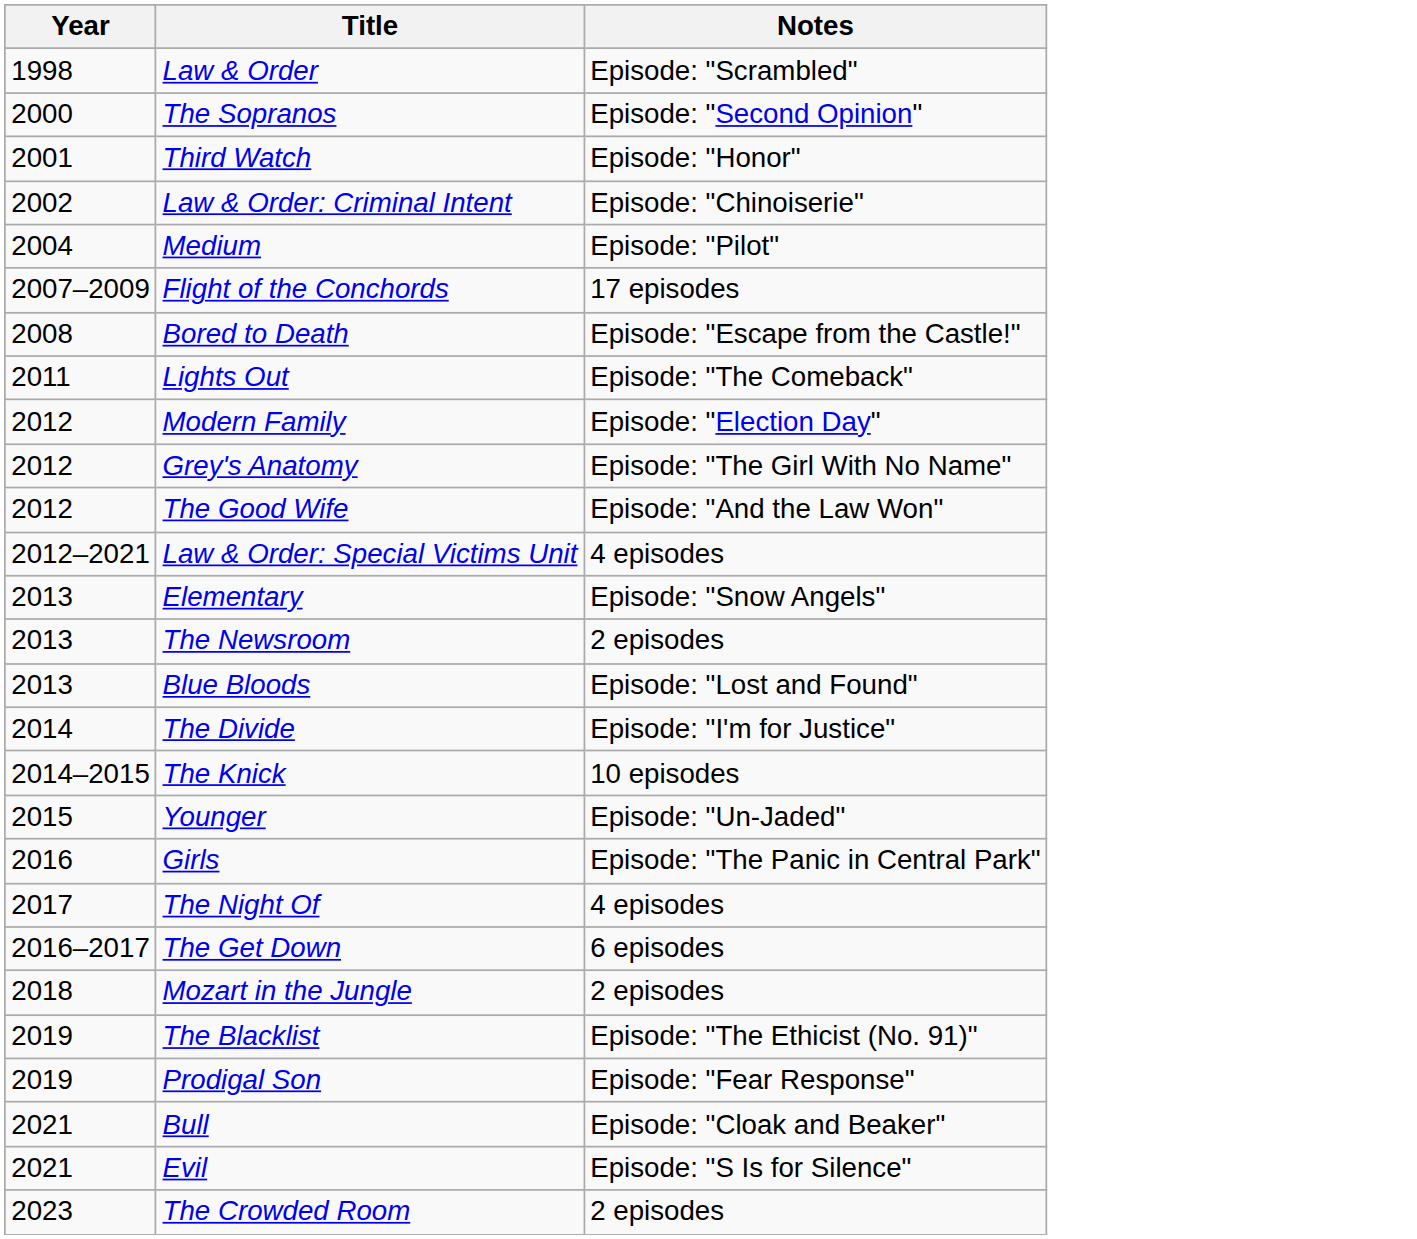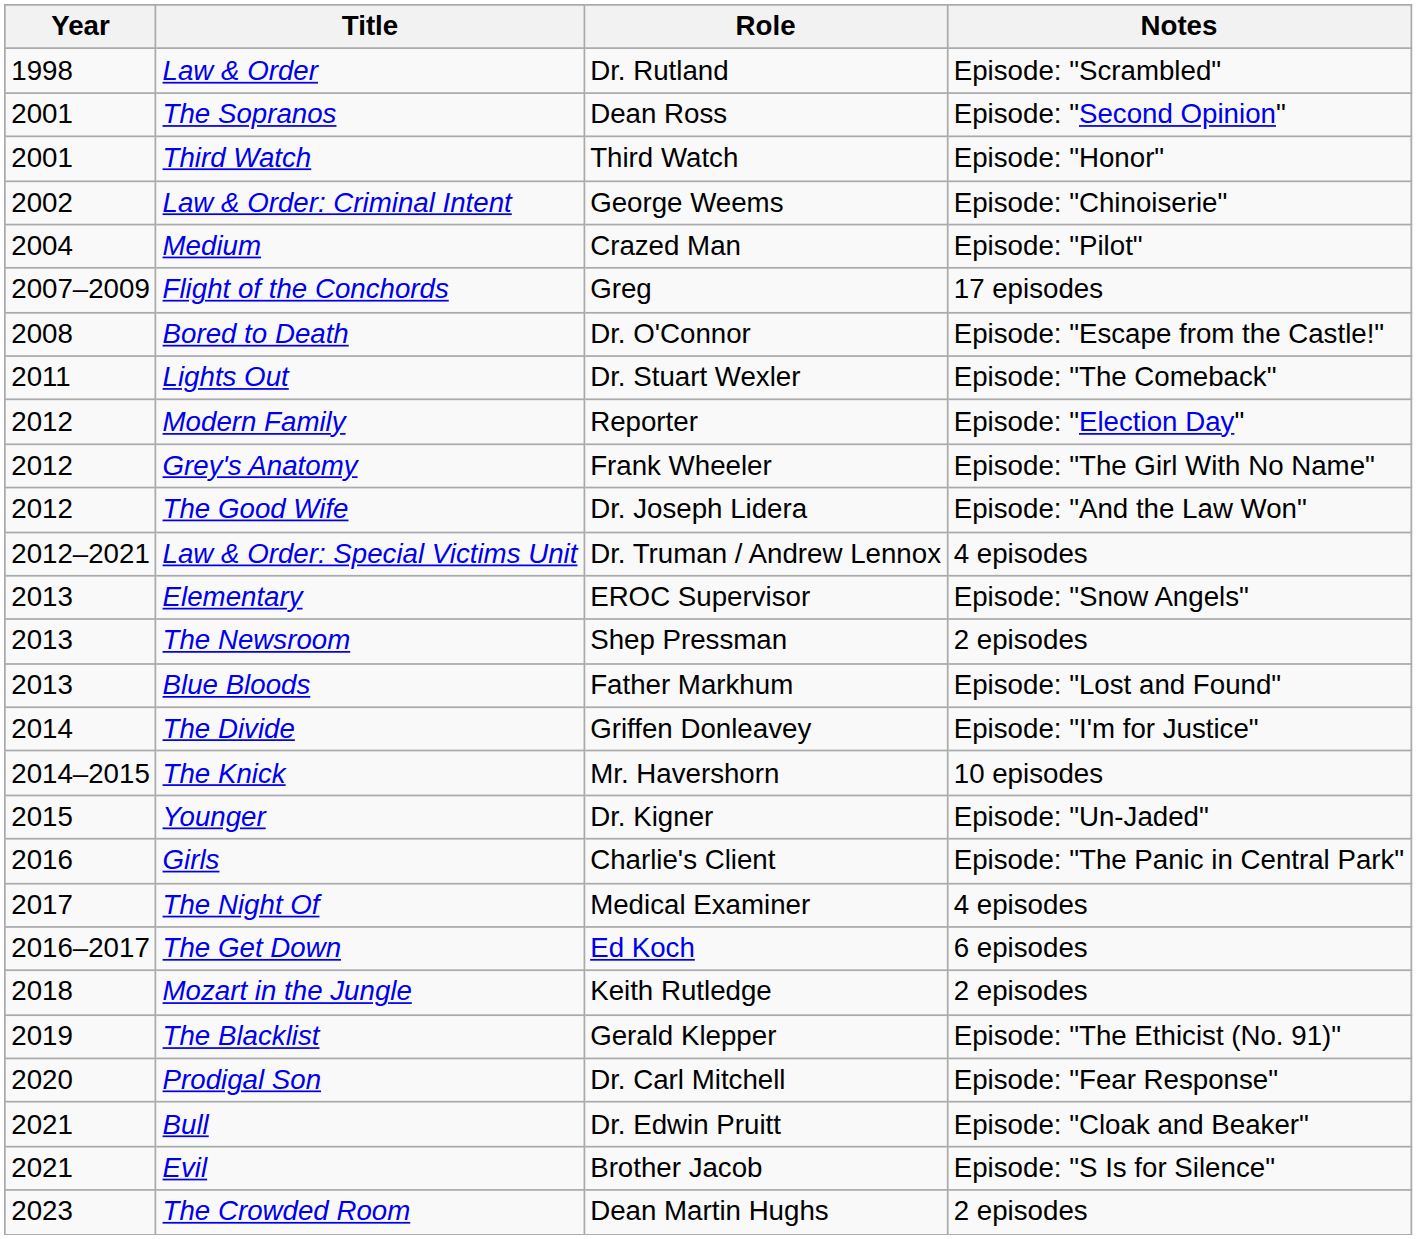+ column: Role | Dr. Rutland | Dean Ross | Third Watch | George Weems | Crazed Man | Greg | Dr. O'Connor | Dr. Stuart Wexler | Reporter | Frank Wheeler | Dr. Joseph Lidera | Dr. Truman / Andrew Lennox | EROC Supervisor | Shep Pressman | Father Markhum | Griffen Donleavey | Mr. Havershorn | Dr. Kigner | Charlie's Client | Medical Examiner | Ed Koch | Keith Rutledge | Gerald Klepper | Dr. Carl Mitchell | Dr. Edwin Pruitt | Brother Jacob | Dean Martin Hughs
The Sopranos | Year: 2000 -> 2001
Prodigal Son | Year: 2019 -> 2020
